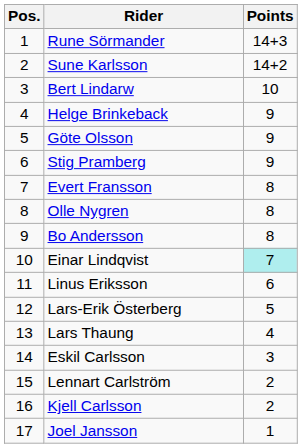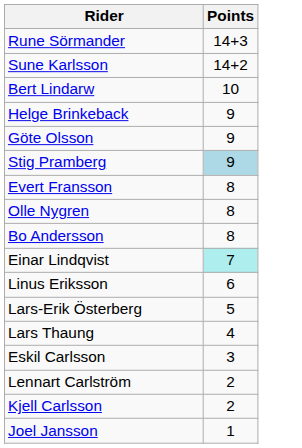- column: Pos. | 1 | 2 | 3 | 4 | 5 | 6 | 7 | 8 | 9 | 10 | 11 | 12 | 13 | 14 | 15 | 16 | 17
Stig Pramberg | Points: no background -> lightblue background
